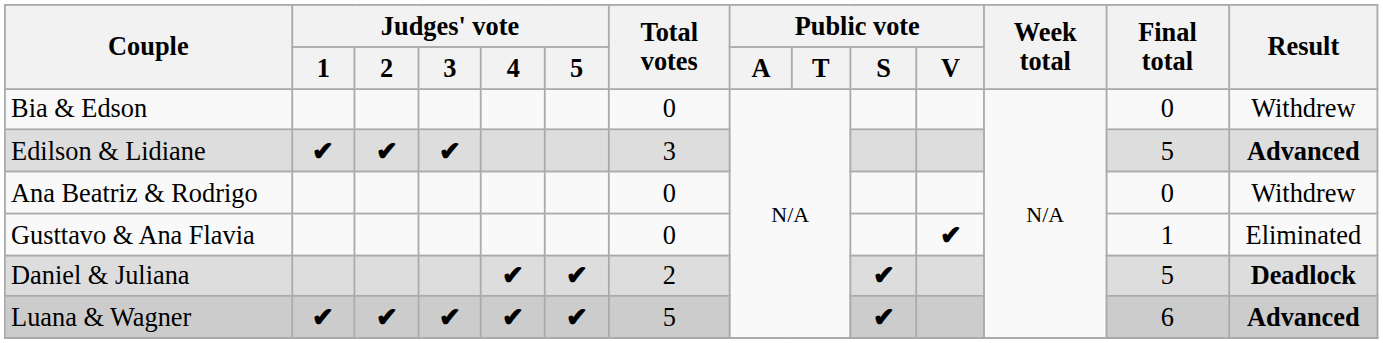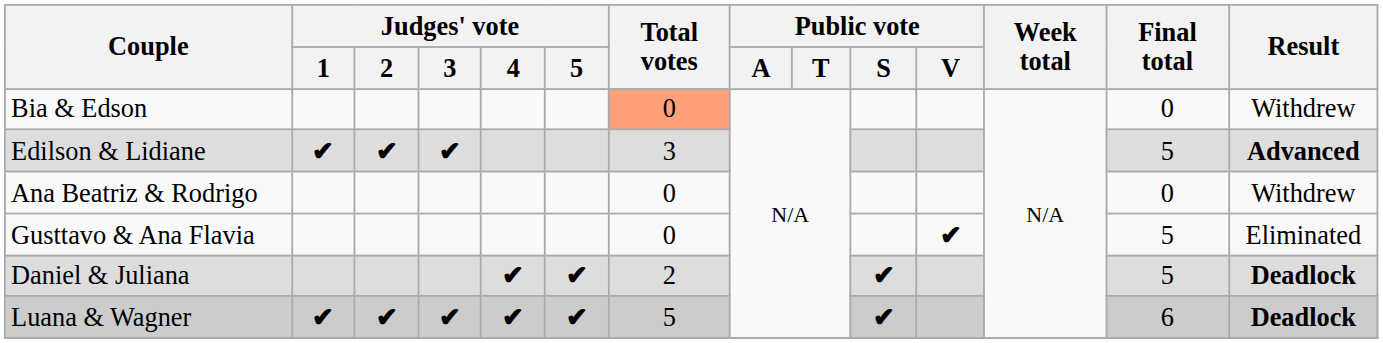Bia & Edson | Total votes: no background -> lightsalmon background
Gusttavo & Ana Flavia | Final total: 1 -> 5
Luana & Wagner | Result: Advanced -> Deadlock
